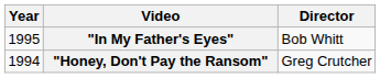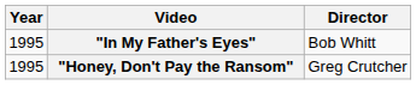"Honey, Don't Pay the Ransom" | Year: 1994 -> 1995
